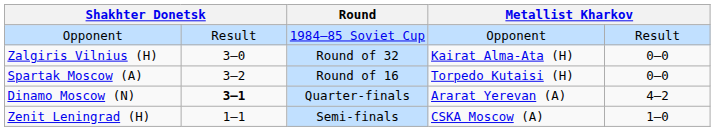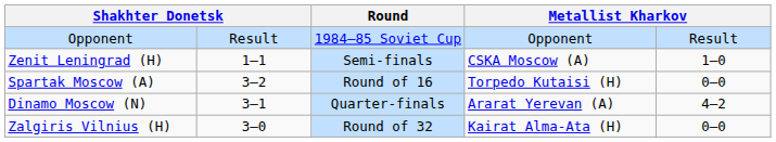rows swapped: Zalgiris Vilnius (H) <-> Zenit Leningrad (H)
Dinamo Moscow (N) | column 2: bold -> normal
